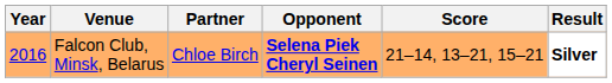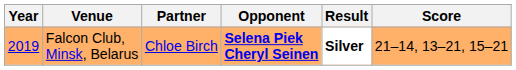columns swapped: Score <-> Result
Falcon Club, Minsk, Belarus | Year: 2016 -> 2019
